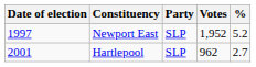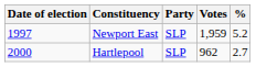Newport East | Votes: 1,952 -> 1,959
Hartlepool | Date of election: 2001 -> 2000
